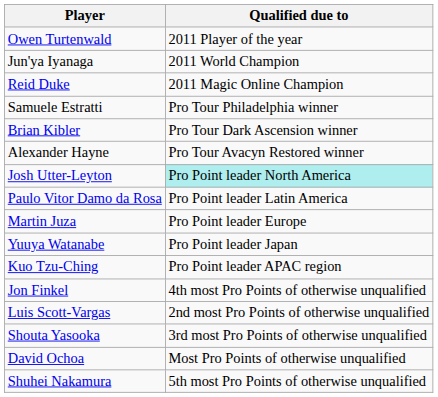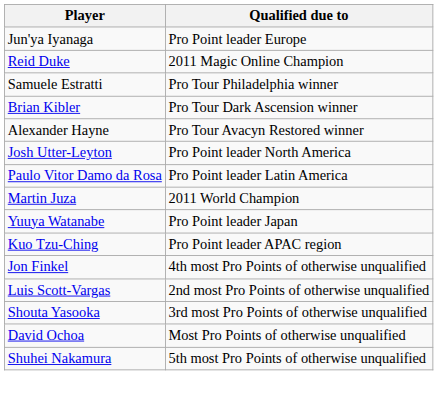- row: Owen Turtenwald | 2011 Player of the year
Jun'ya Iyanaga | Qualified due to: 2011 World Champion -> Pro Point leader Europe
Josh Utter-Leyton | Qualified due to: paleturquoise background -> no background
Martin Juza | Qualified due to: Pro Point leader Europe -> 2011 World Champion
